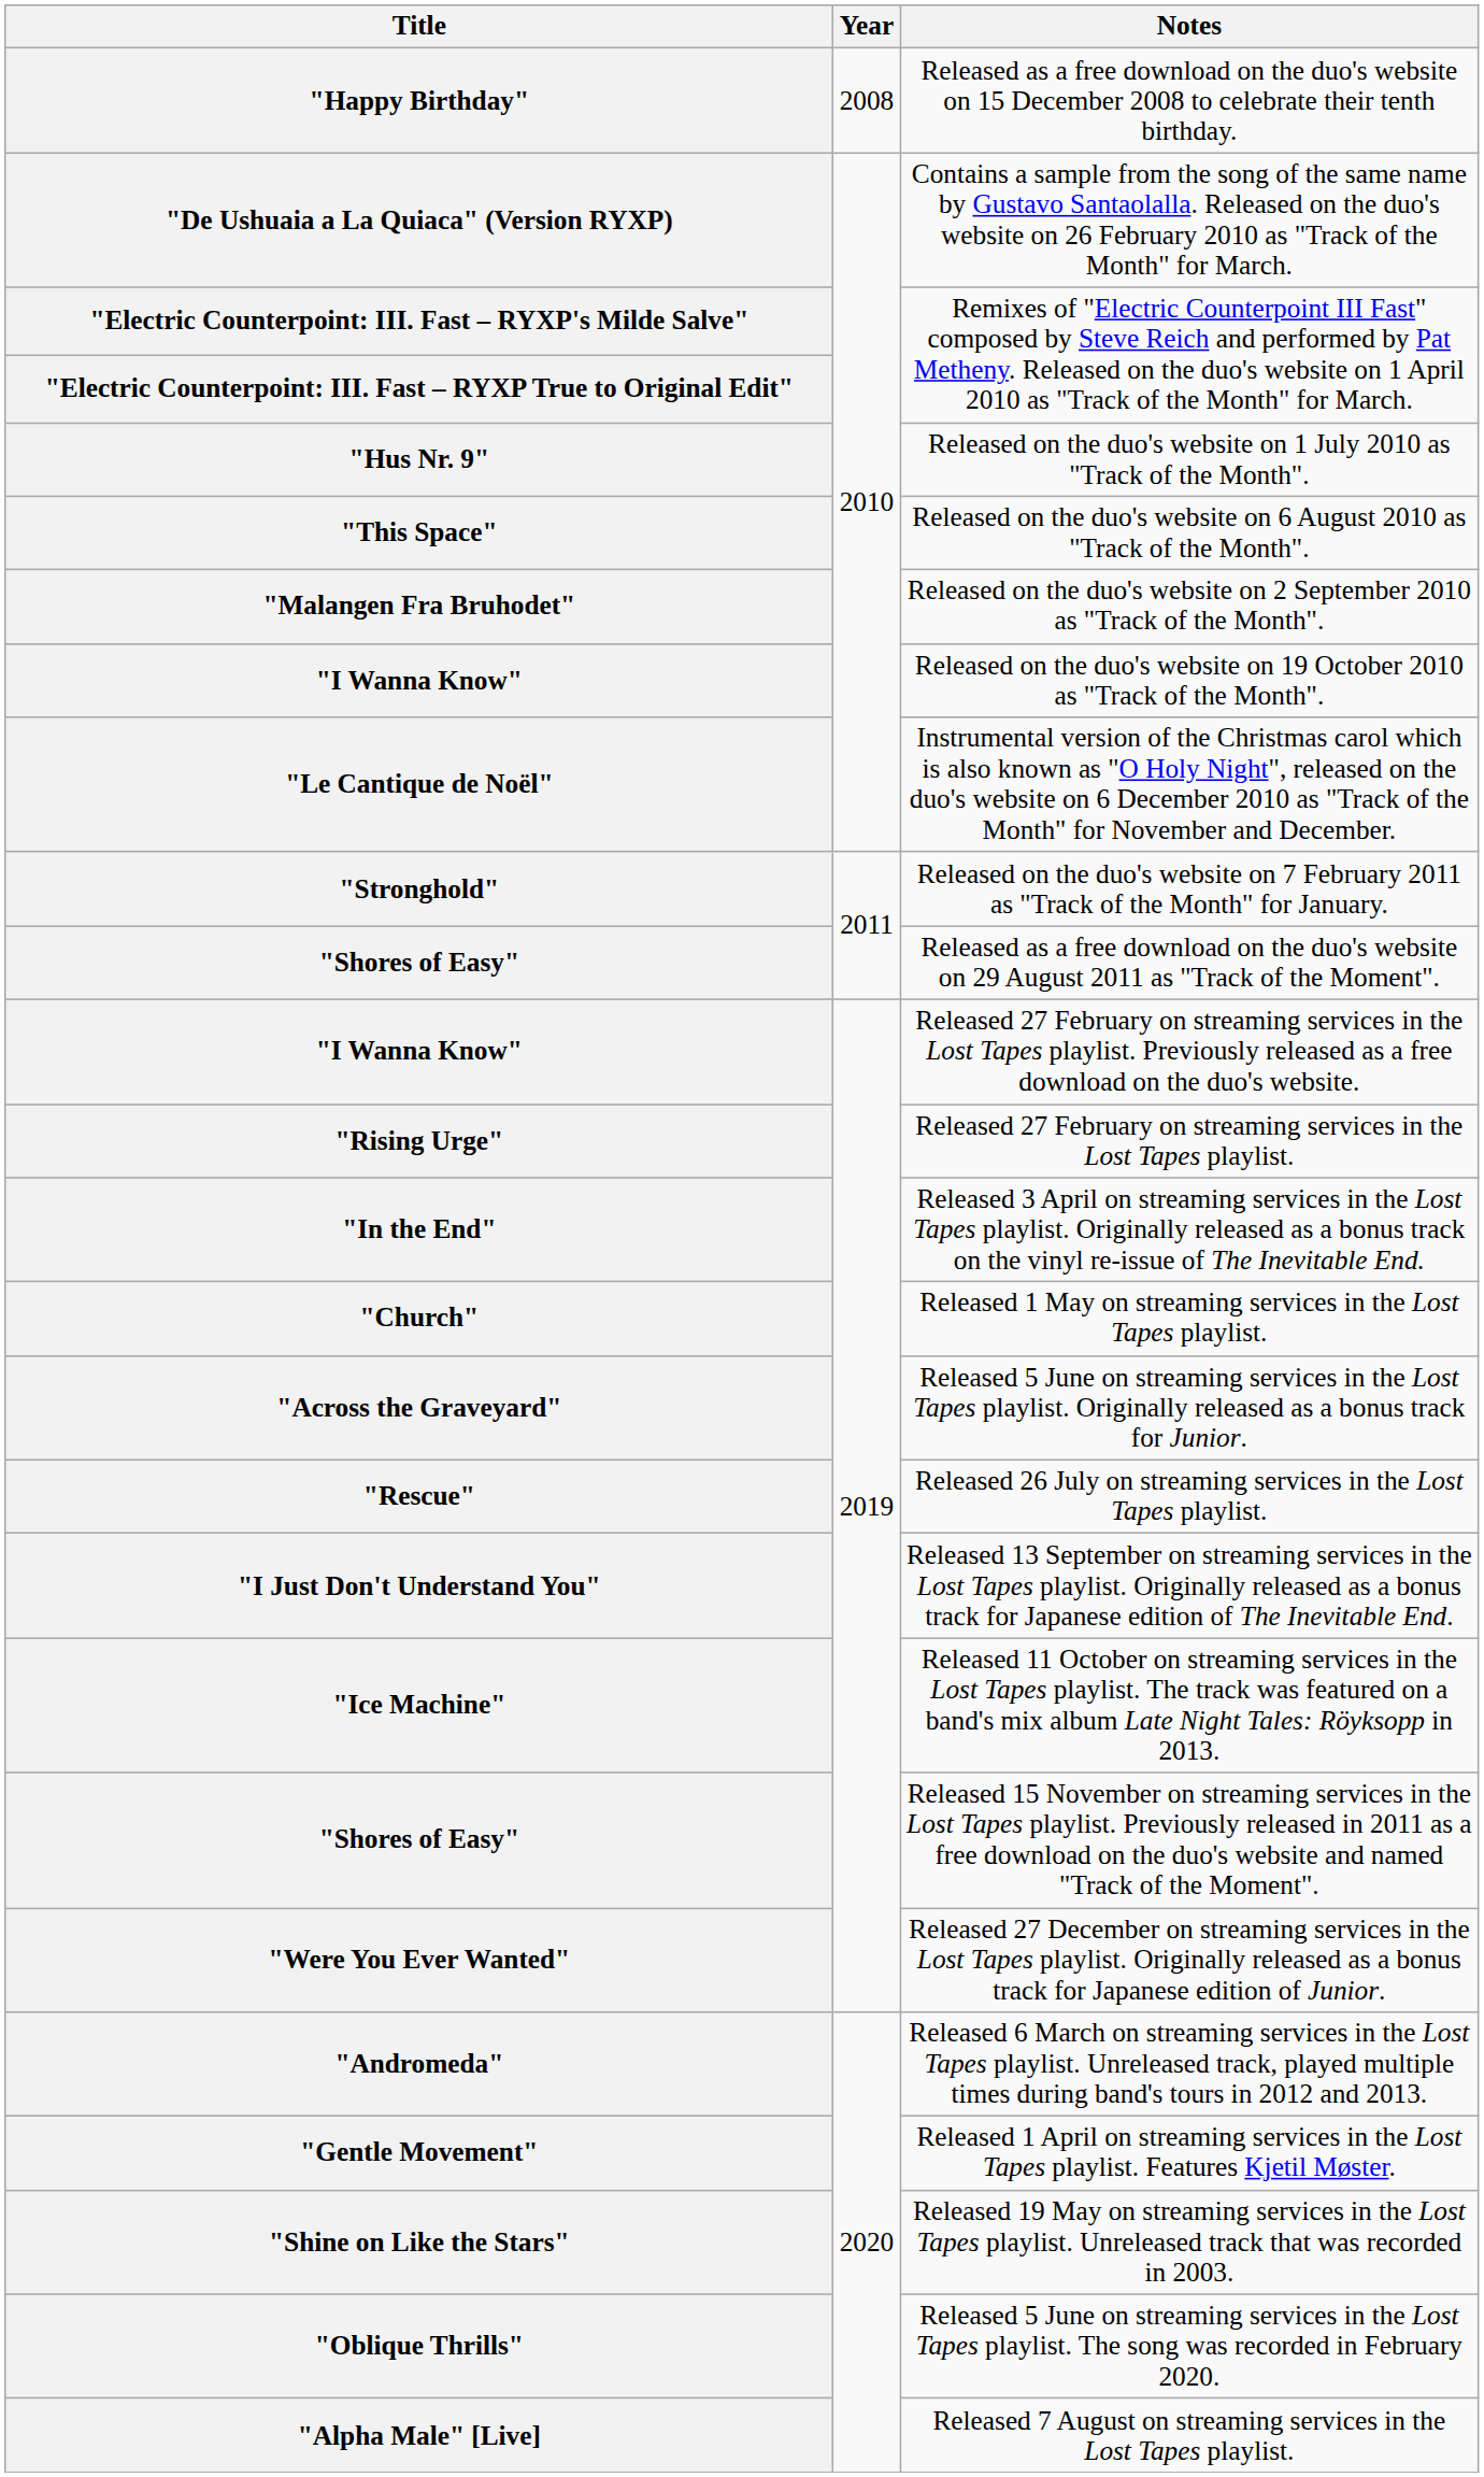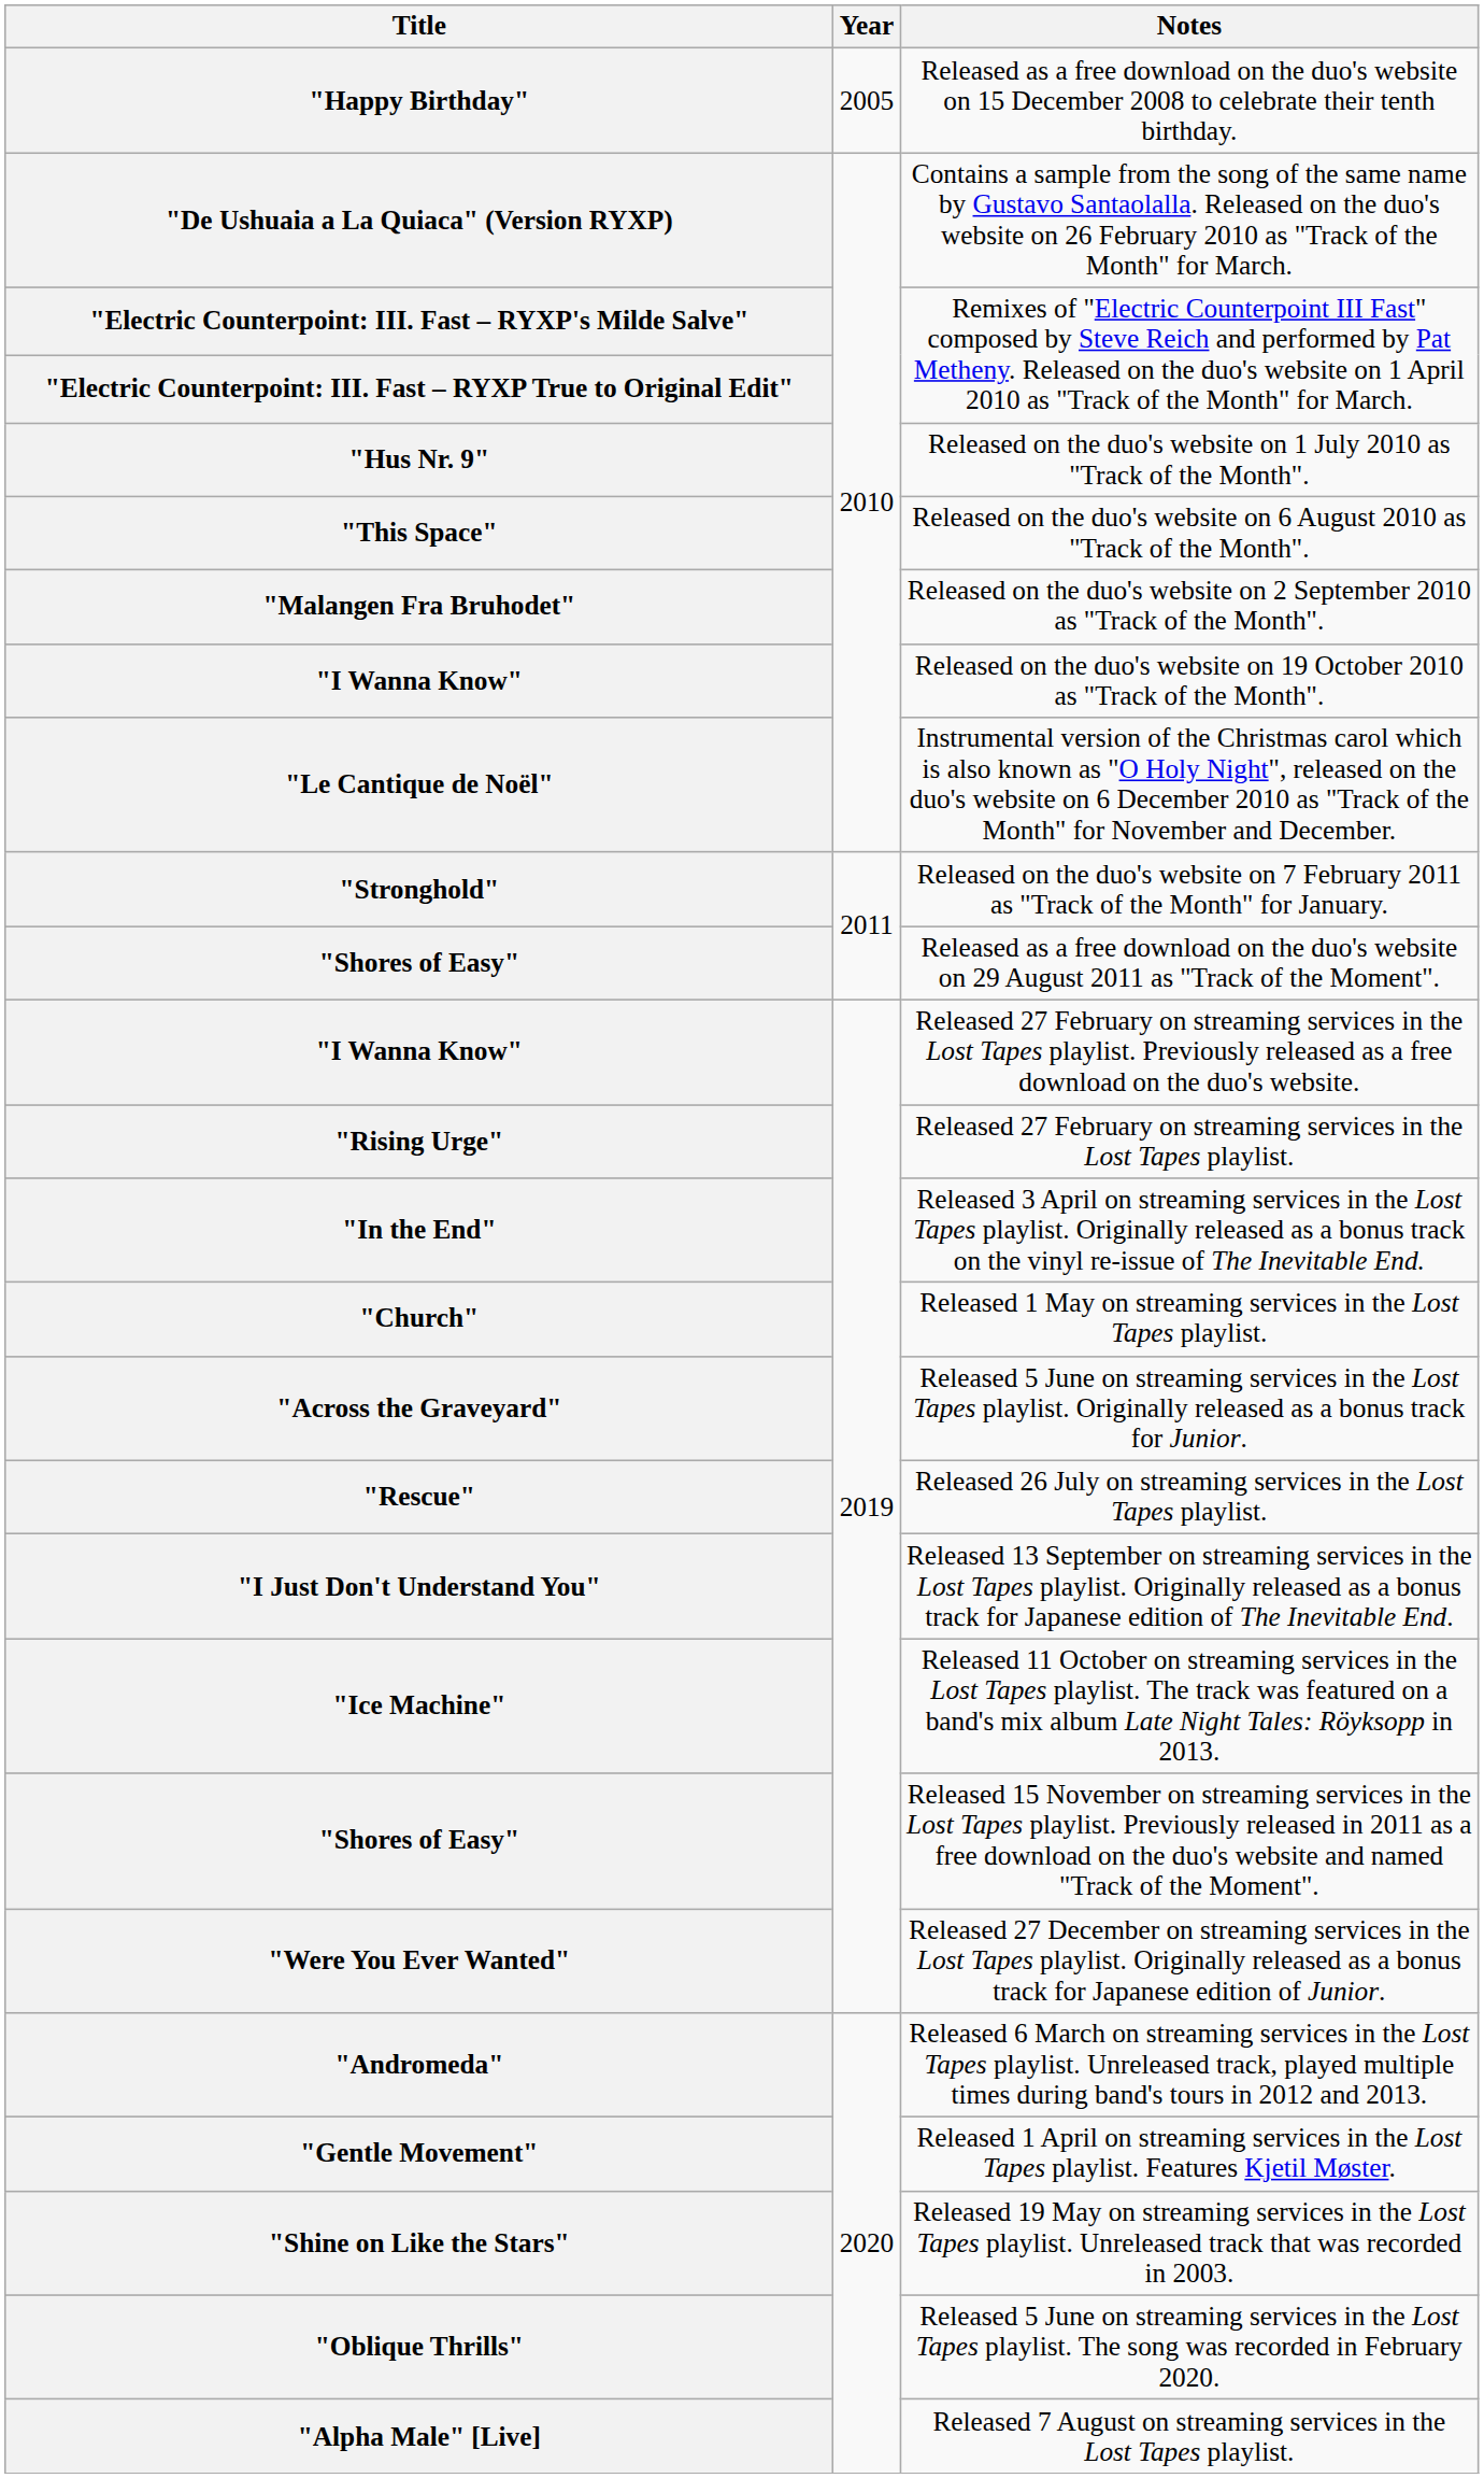"Happy Birthday" | Year: 2008 -> 2005
